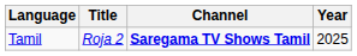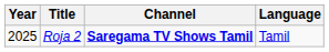columns swapped: Year <-> Language
